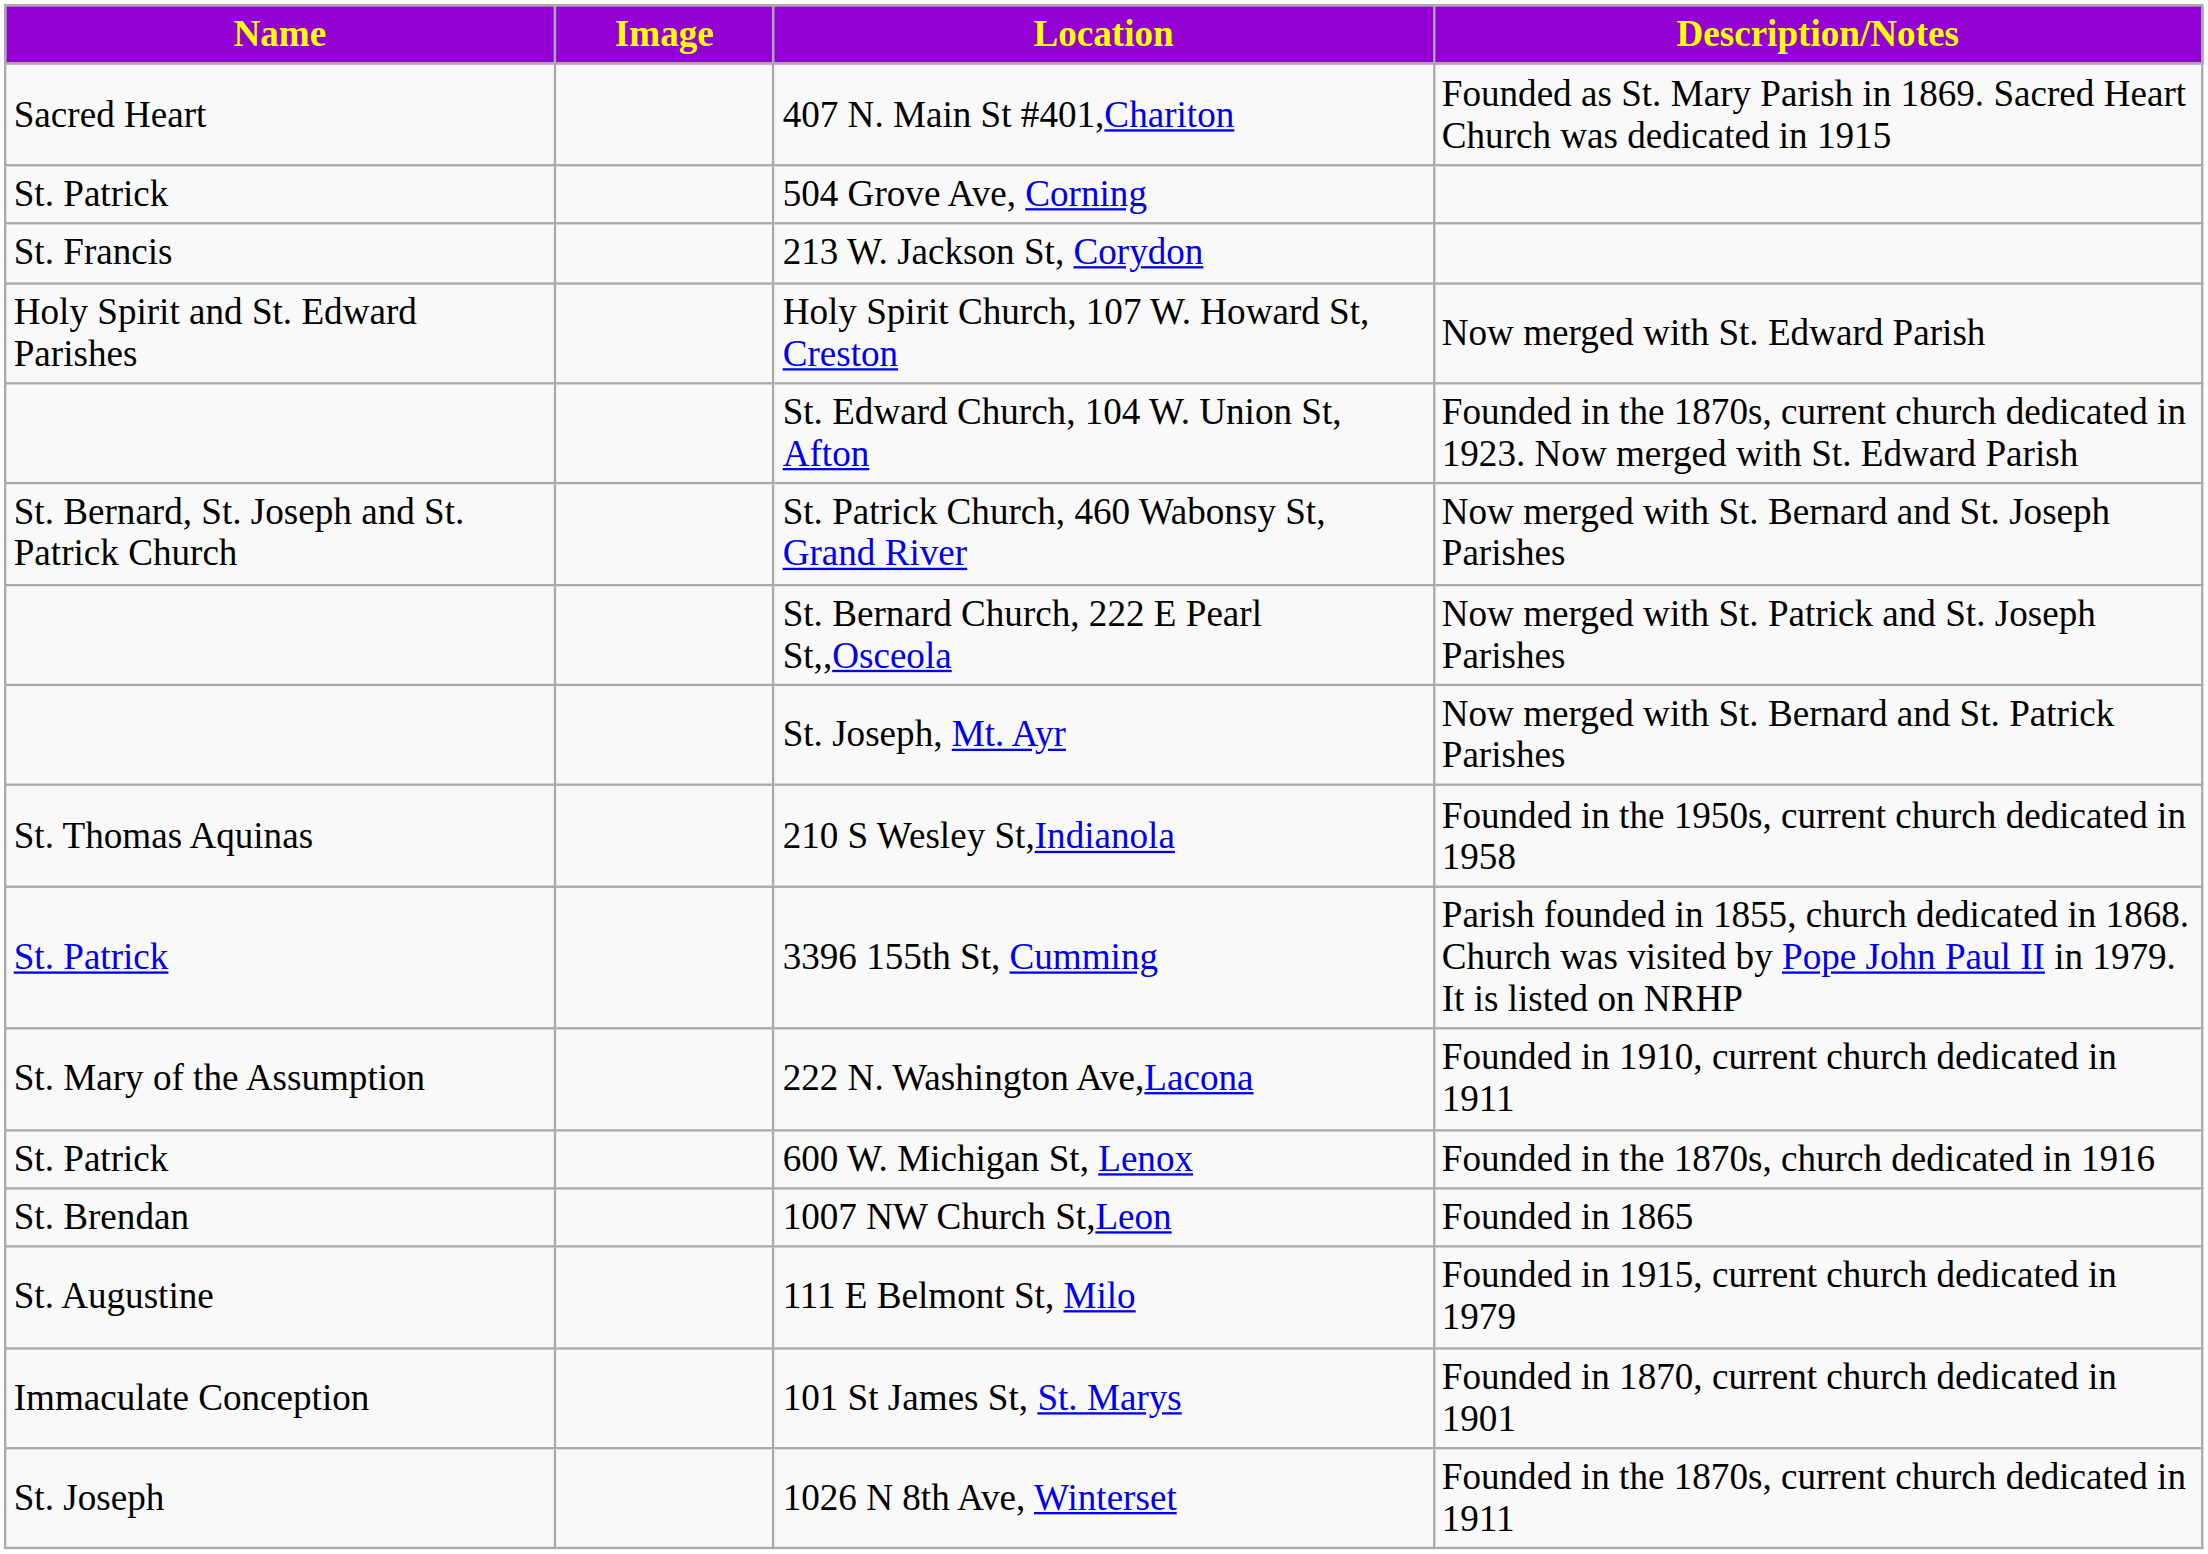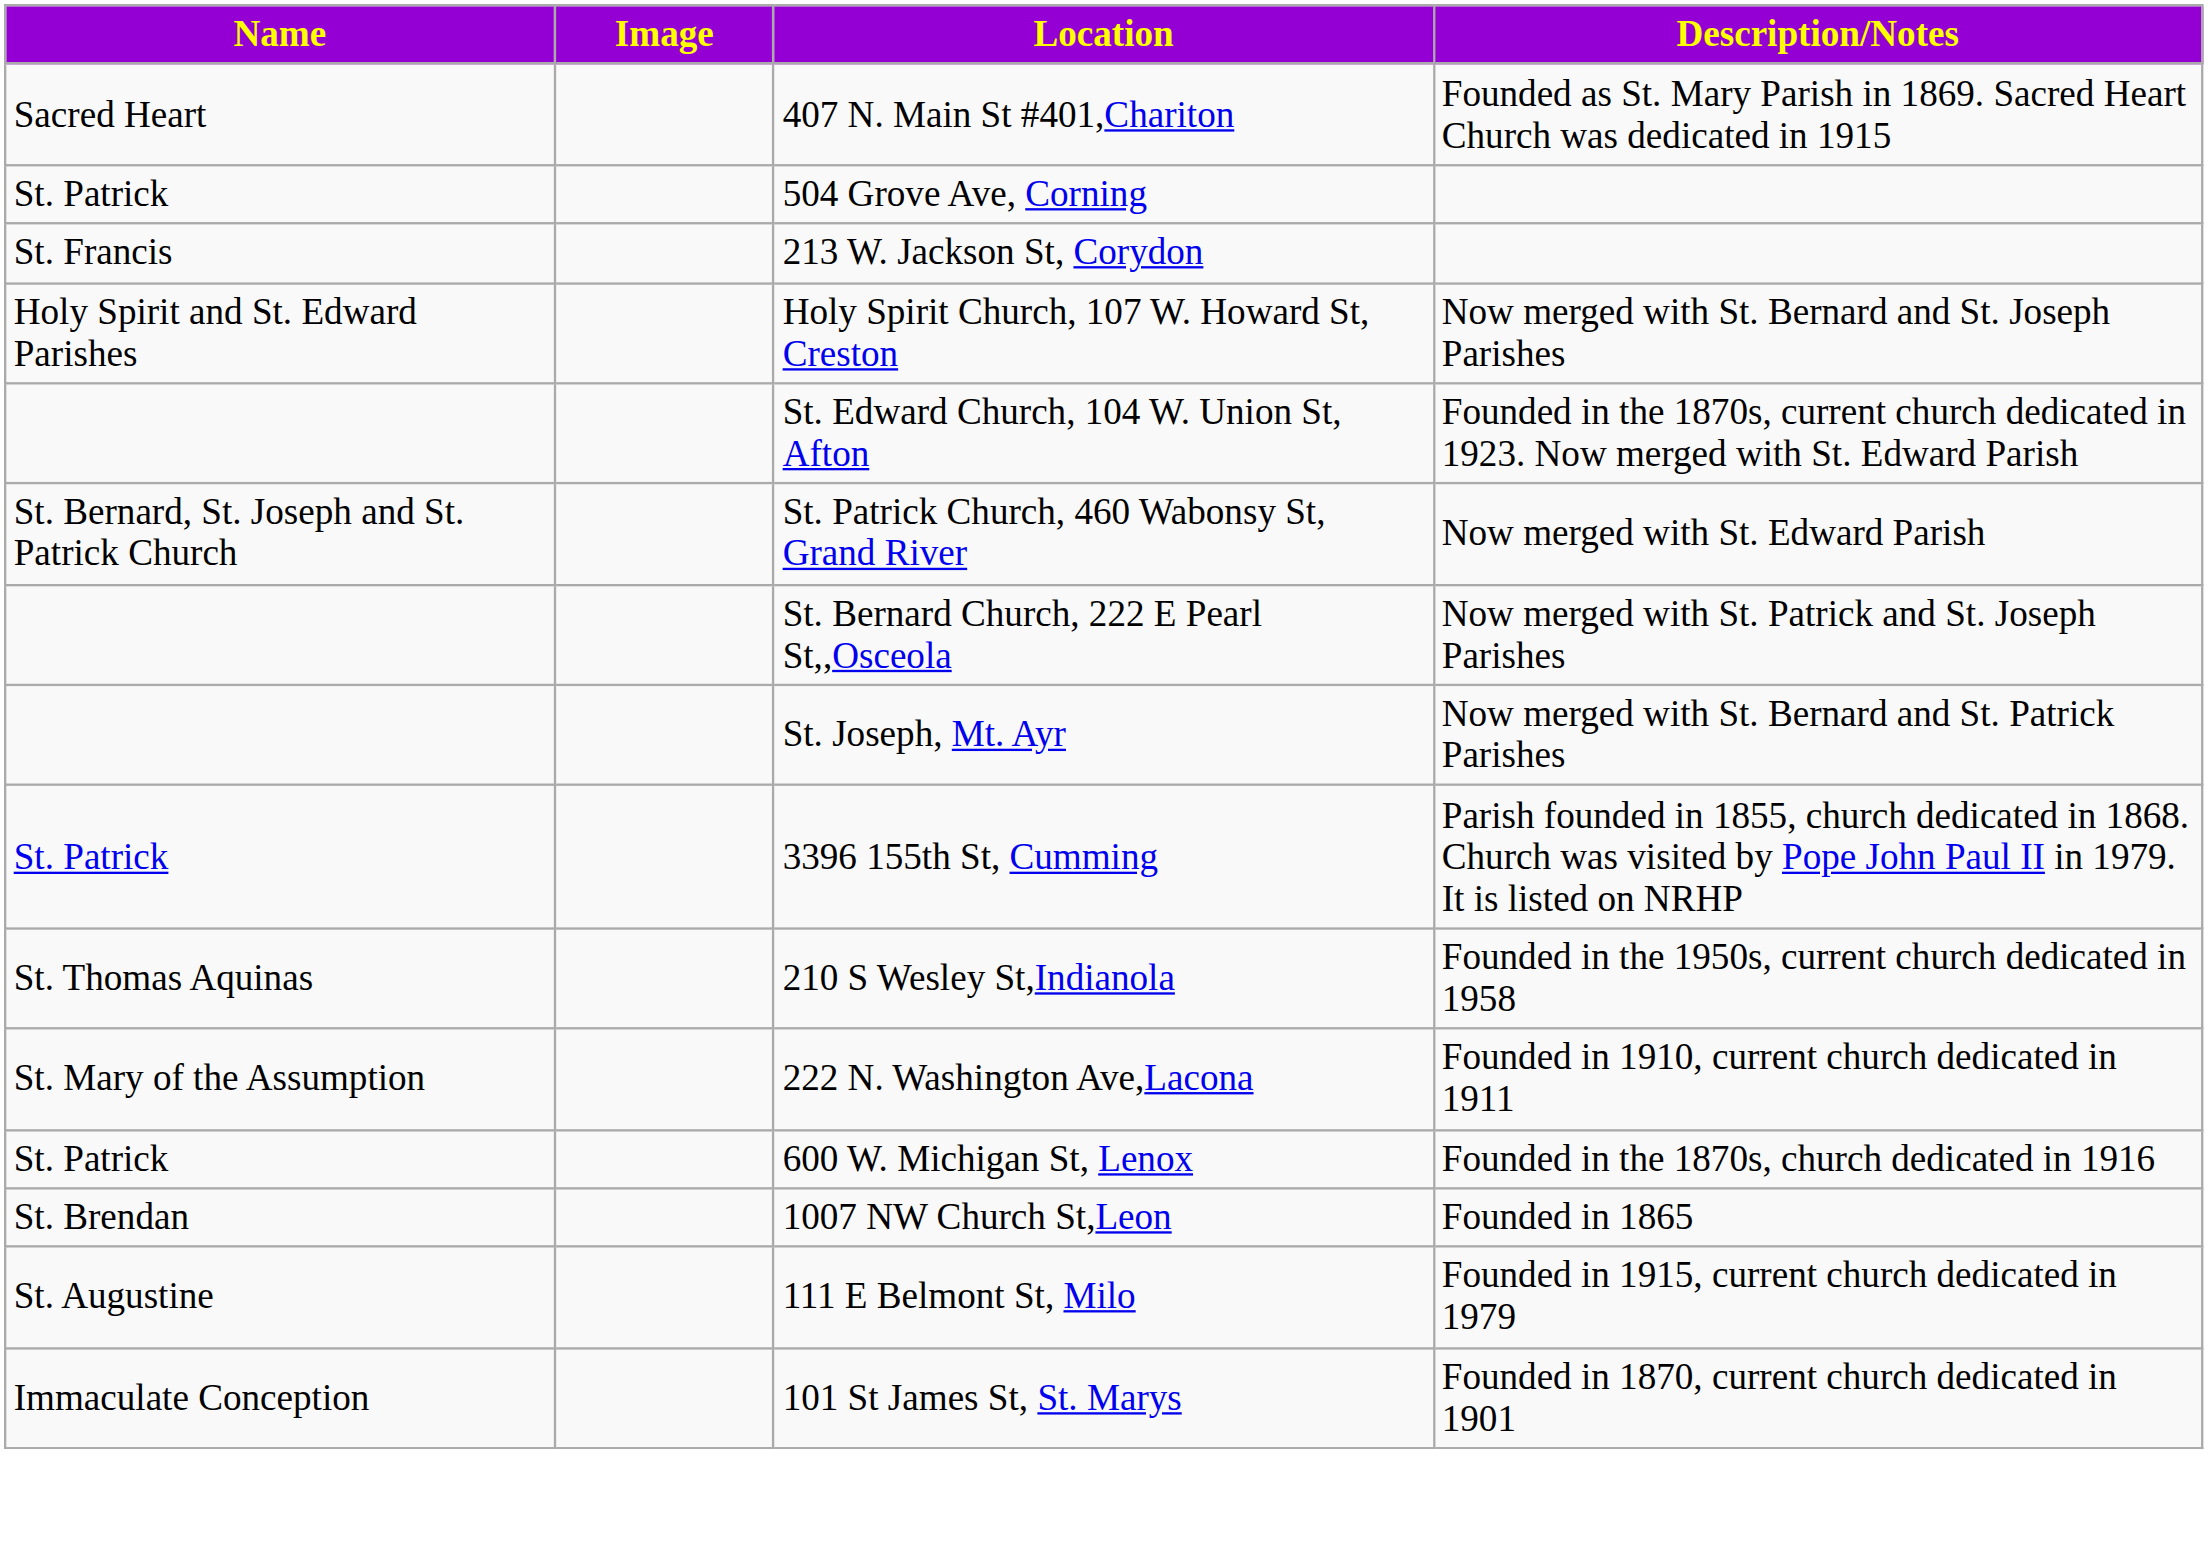Holy Spirit Church, 107 W. Howard St, Creston | Description/Notes: Now merged with St. Edward Parish -> Now merged with St. Bernard and St. Joseph Parishes
St. Patrick Church, 460 Wabonsy St, Grand River | Description/Notes: Now merged with St. Bernard and St. Joseph Parishes -> Now merged with St. Edward Parish
rows swapped: 210 S Wesley St,Indianola <-> 3396 155th St, Cumming
- row: St. Joseph | 1026 N 8th Ave, Winterset | Founded in the 1870s, current church dedicated in 1911
